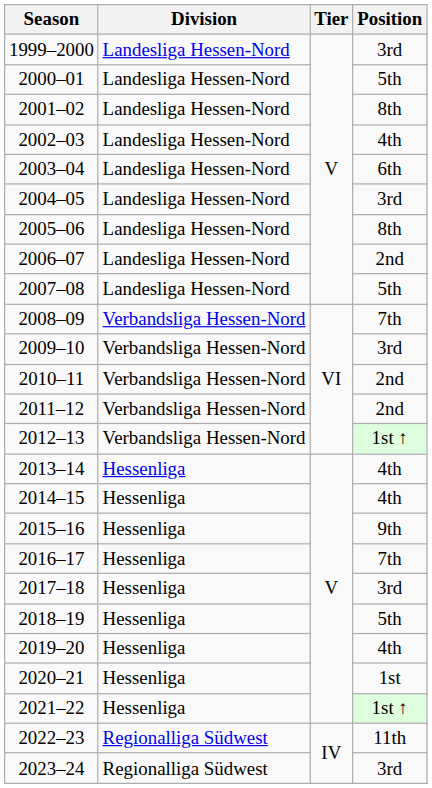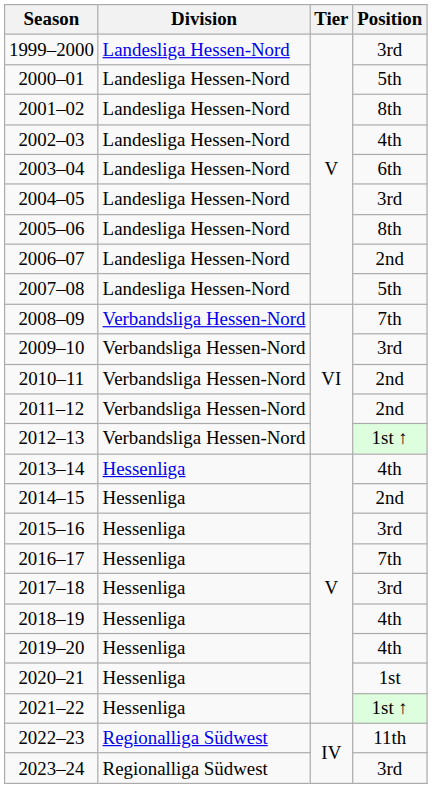2014–15 | Position: 4th -> 2nd
2015–16 | Position: 9th -> 3rd
2018–19 | Position: 5th -> 4th
